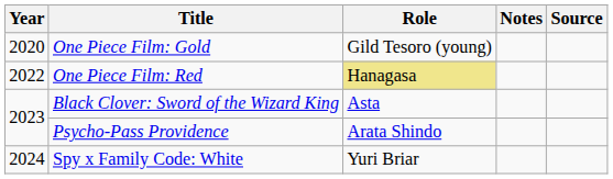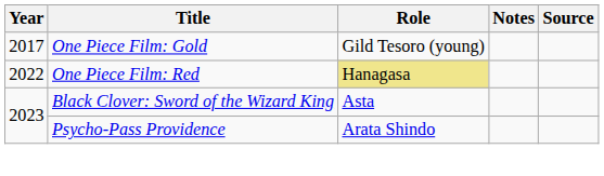One Piece Film: Gold | Year: 2020 -> 2017
- row: 2024 | Spy x Family Code: White | Yuri Briar
